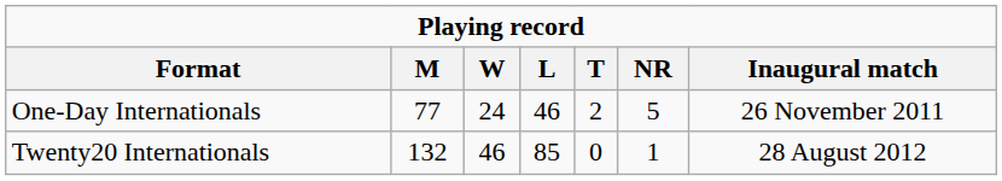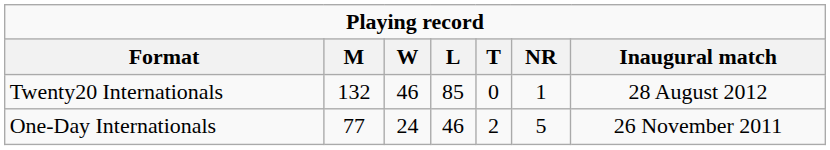rows swapped: One-Day Internationals <-> Twenty20 Internationals
